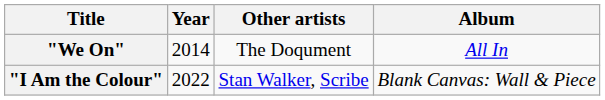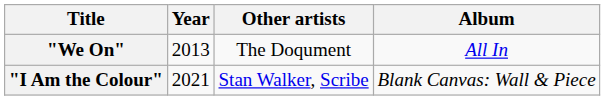"We On" | Year: 2014 -> 2013
"I Am the Colour" | Year: 2022 -> 2021
